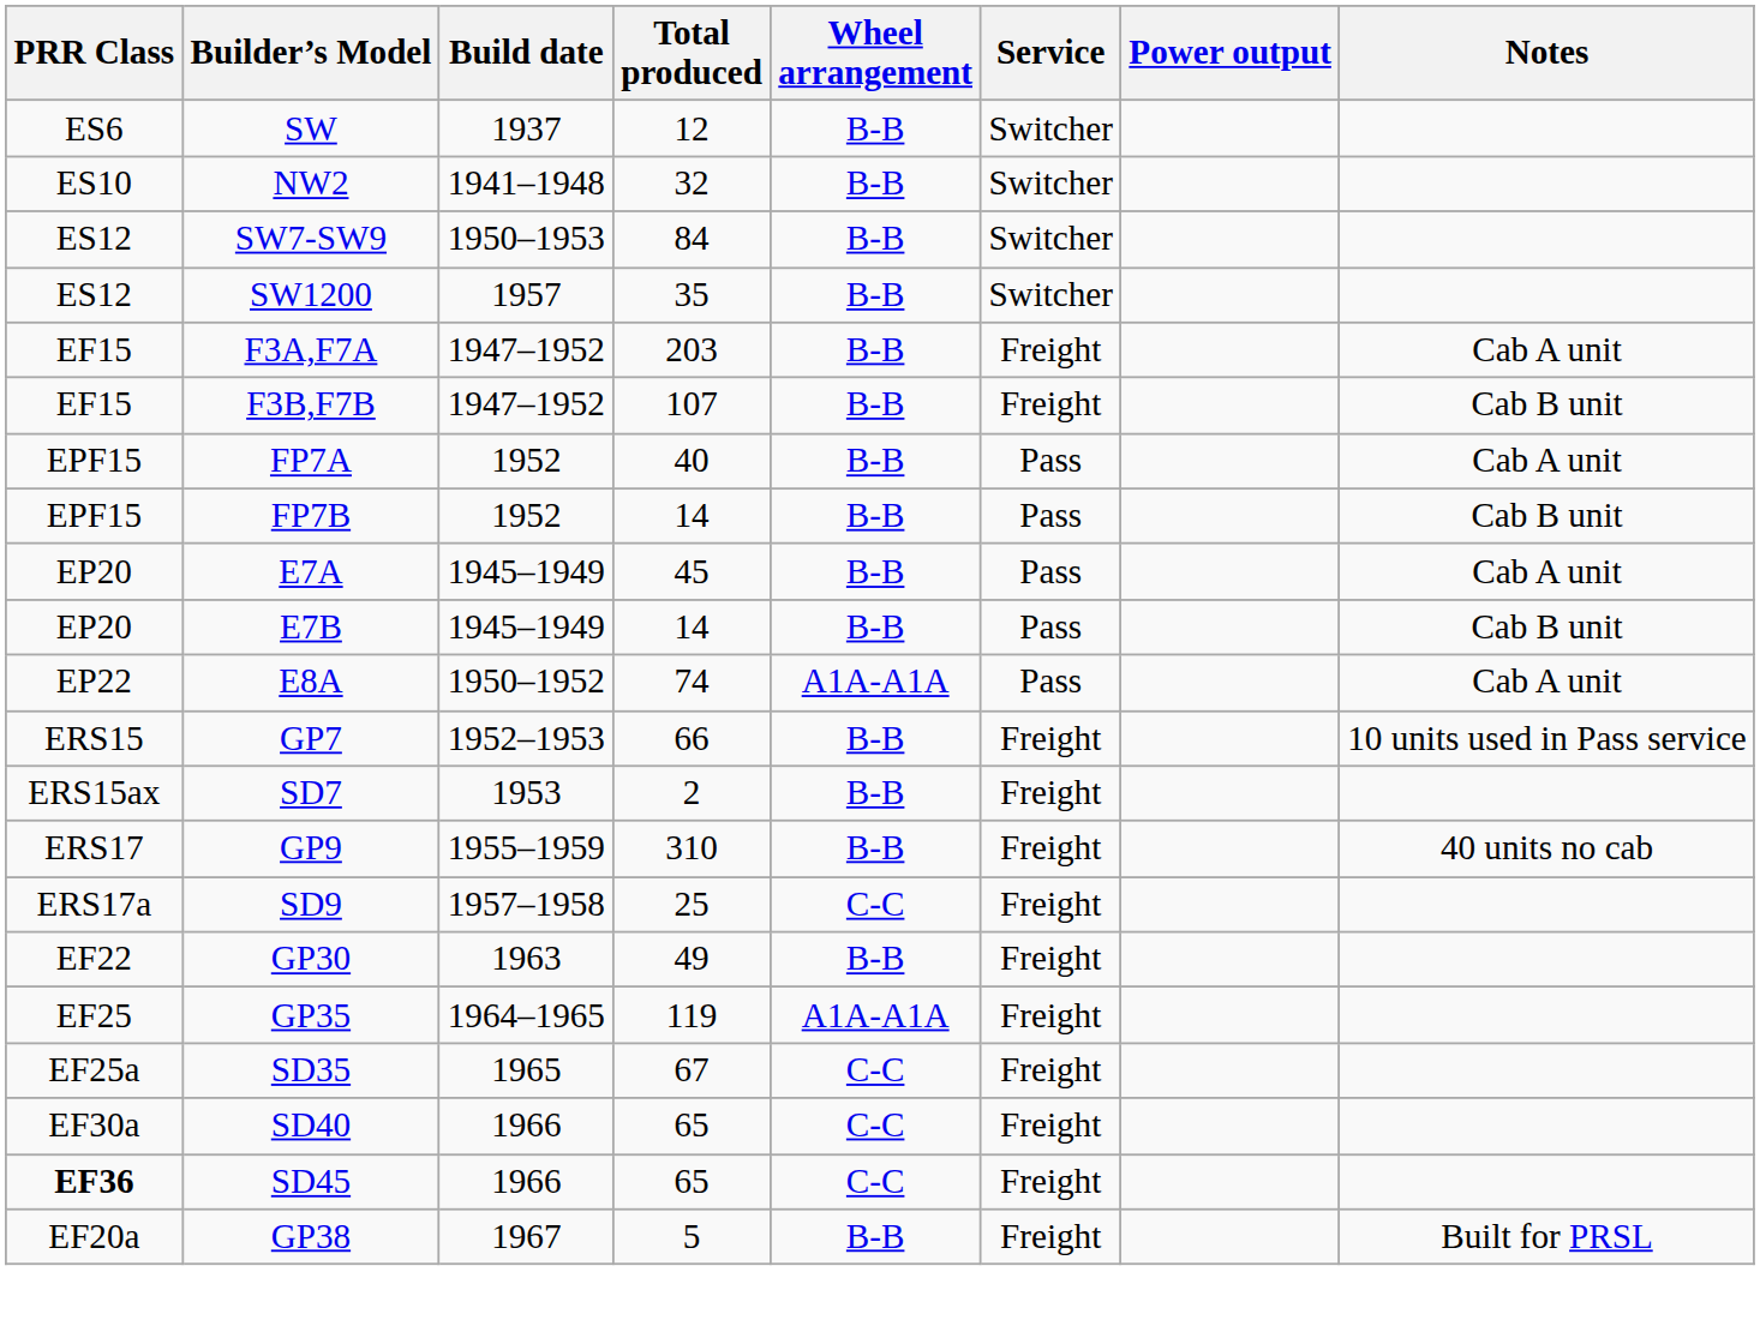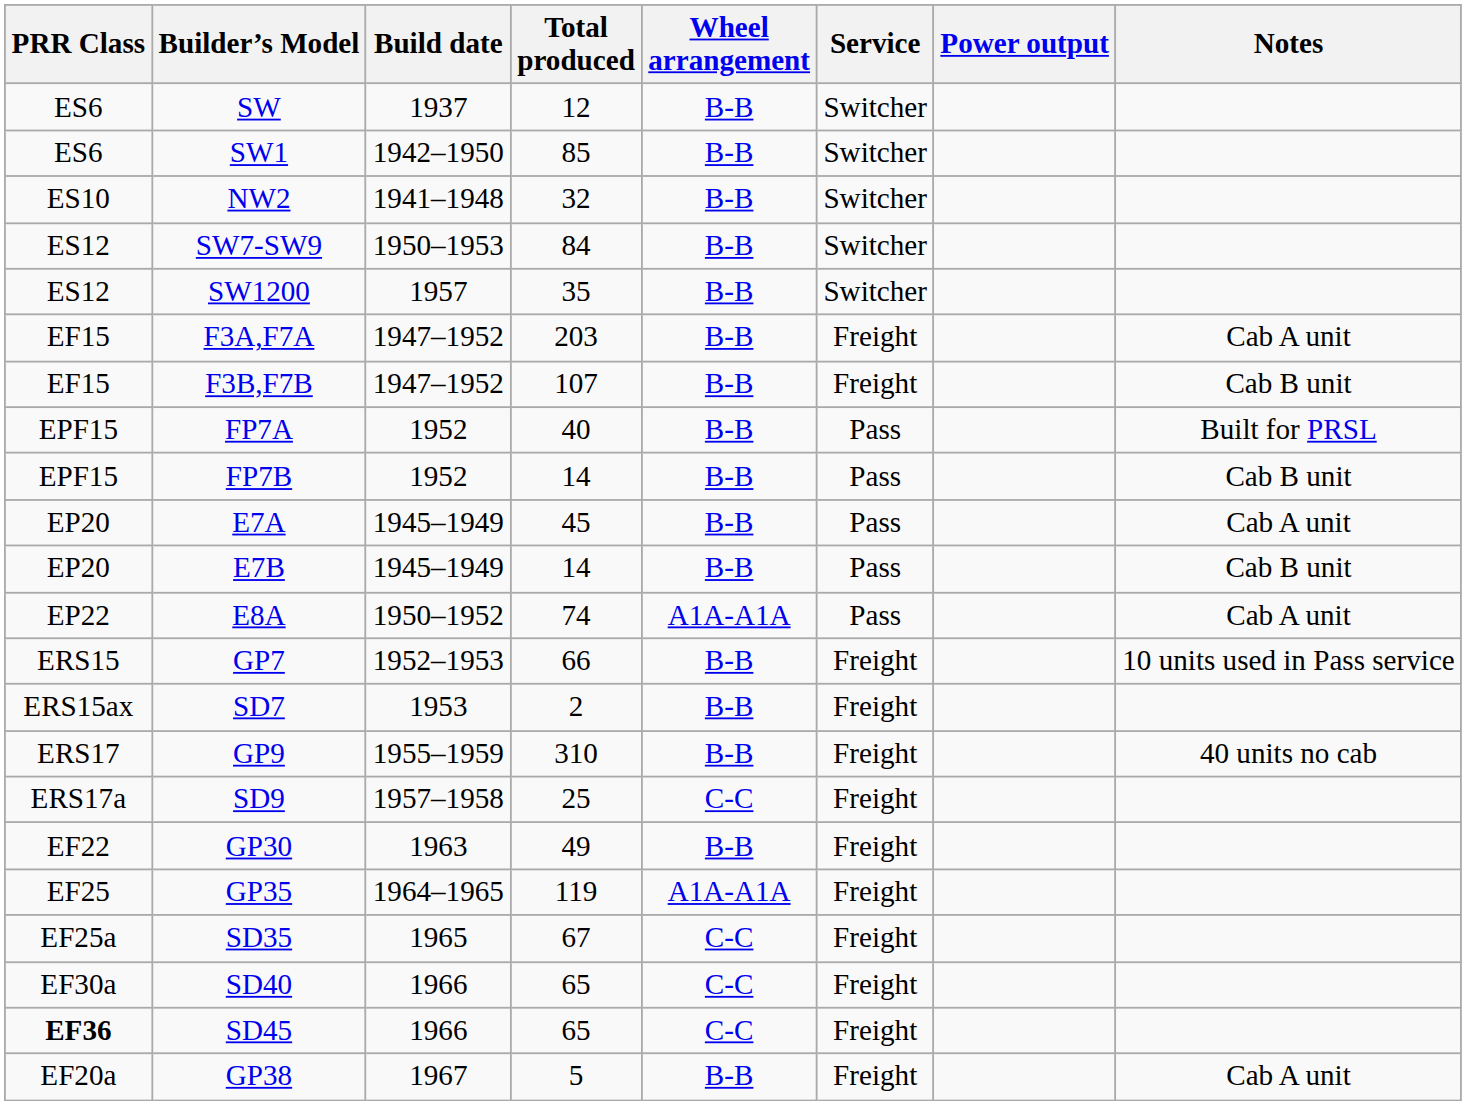+ row: ES6 | SW1 | 1942–1950 | 85 | B-B | Switcher
FP7A | Notes: Cab A unit -> Built for PRSL
GP38 | Notes: Built for PRSL -> Cab A unit
